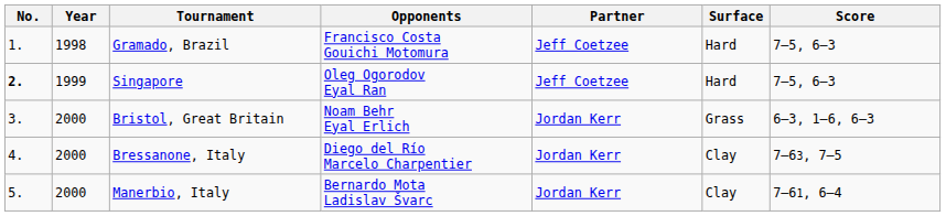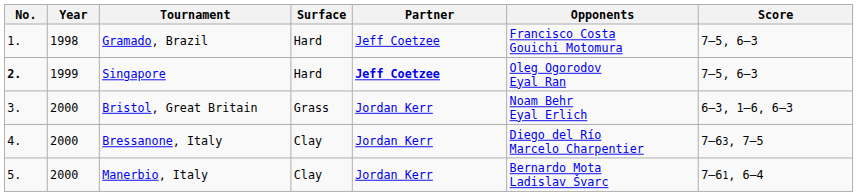columns swapped: Surface <-> Opponents
Singapore | Partner: normal -> bold
